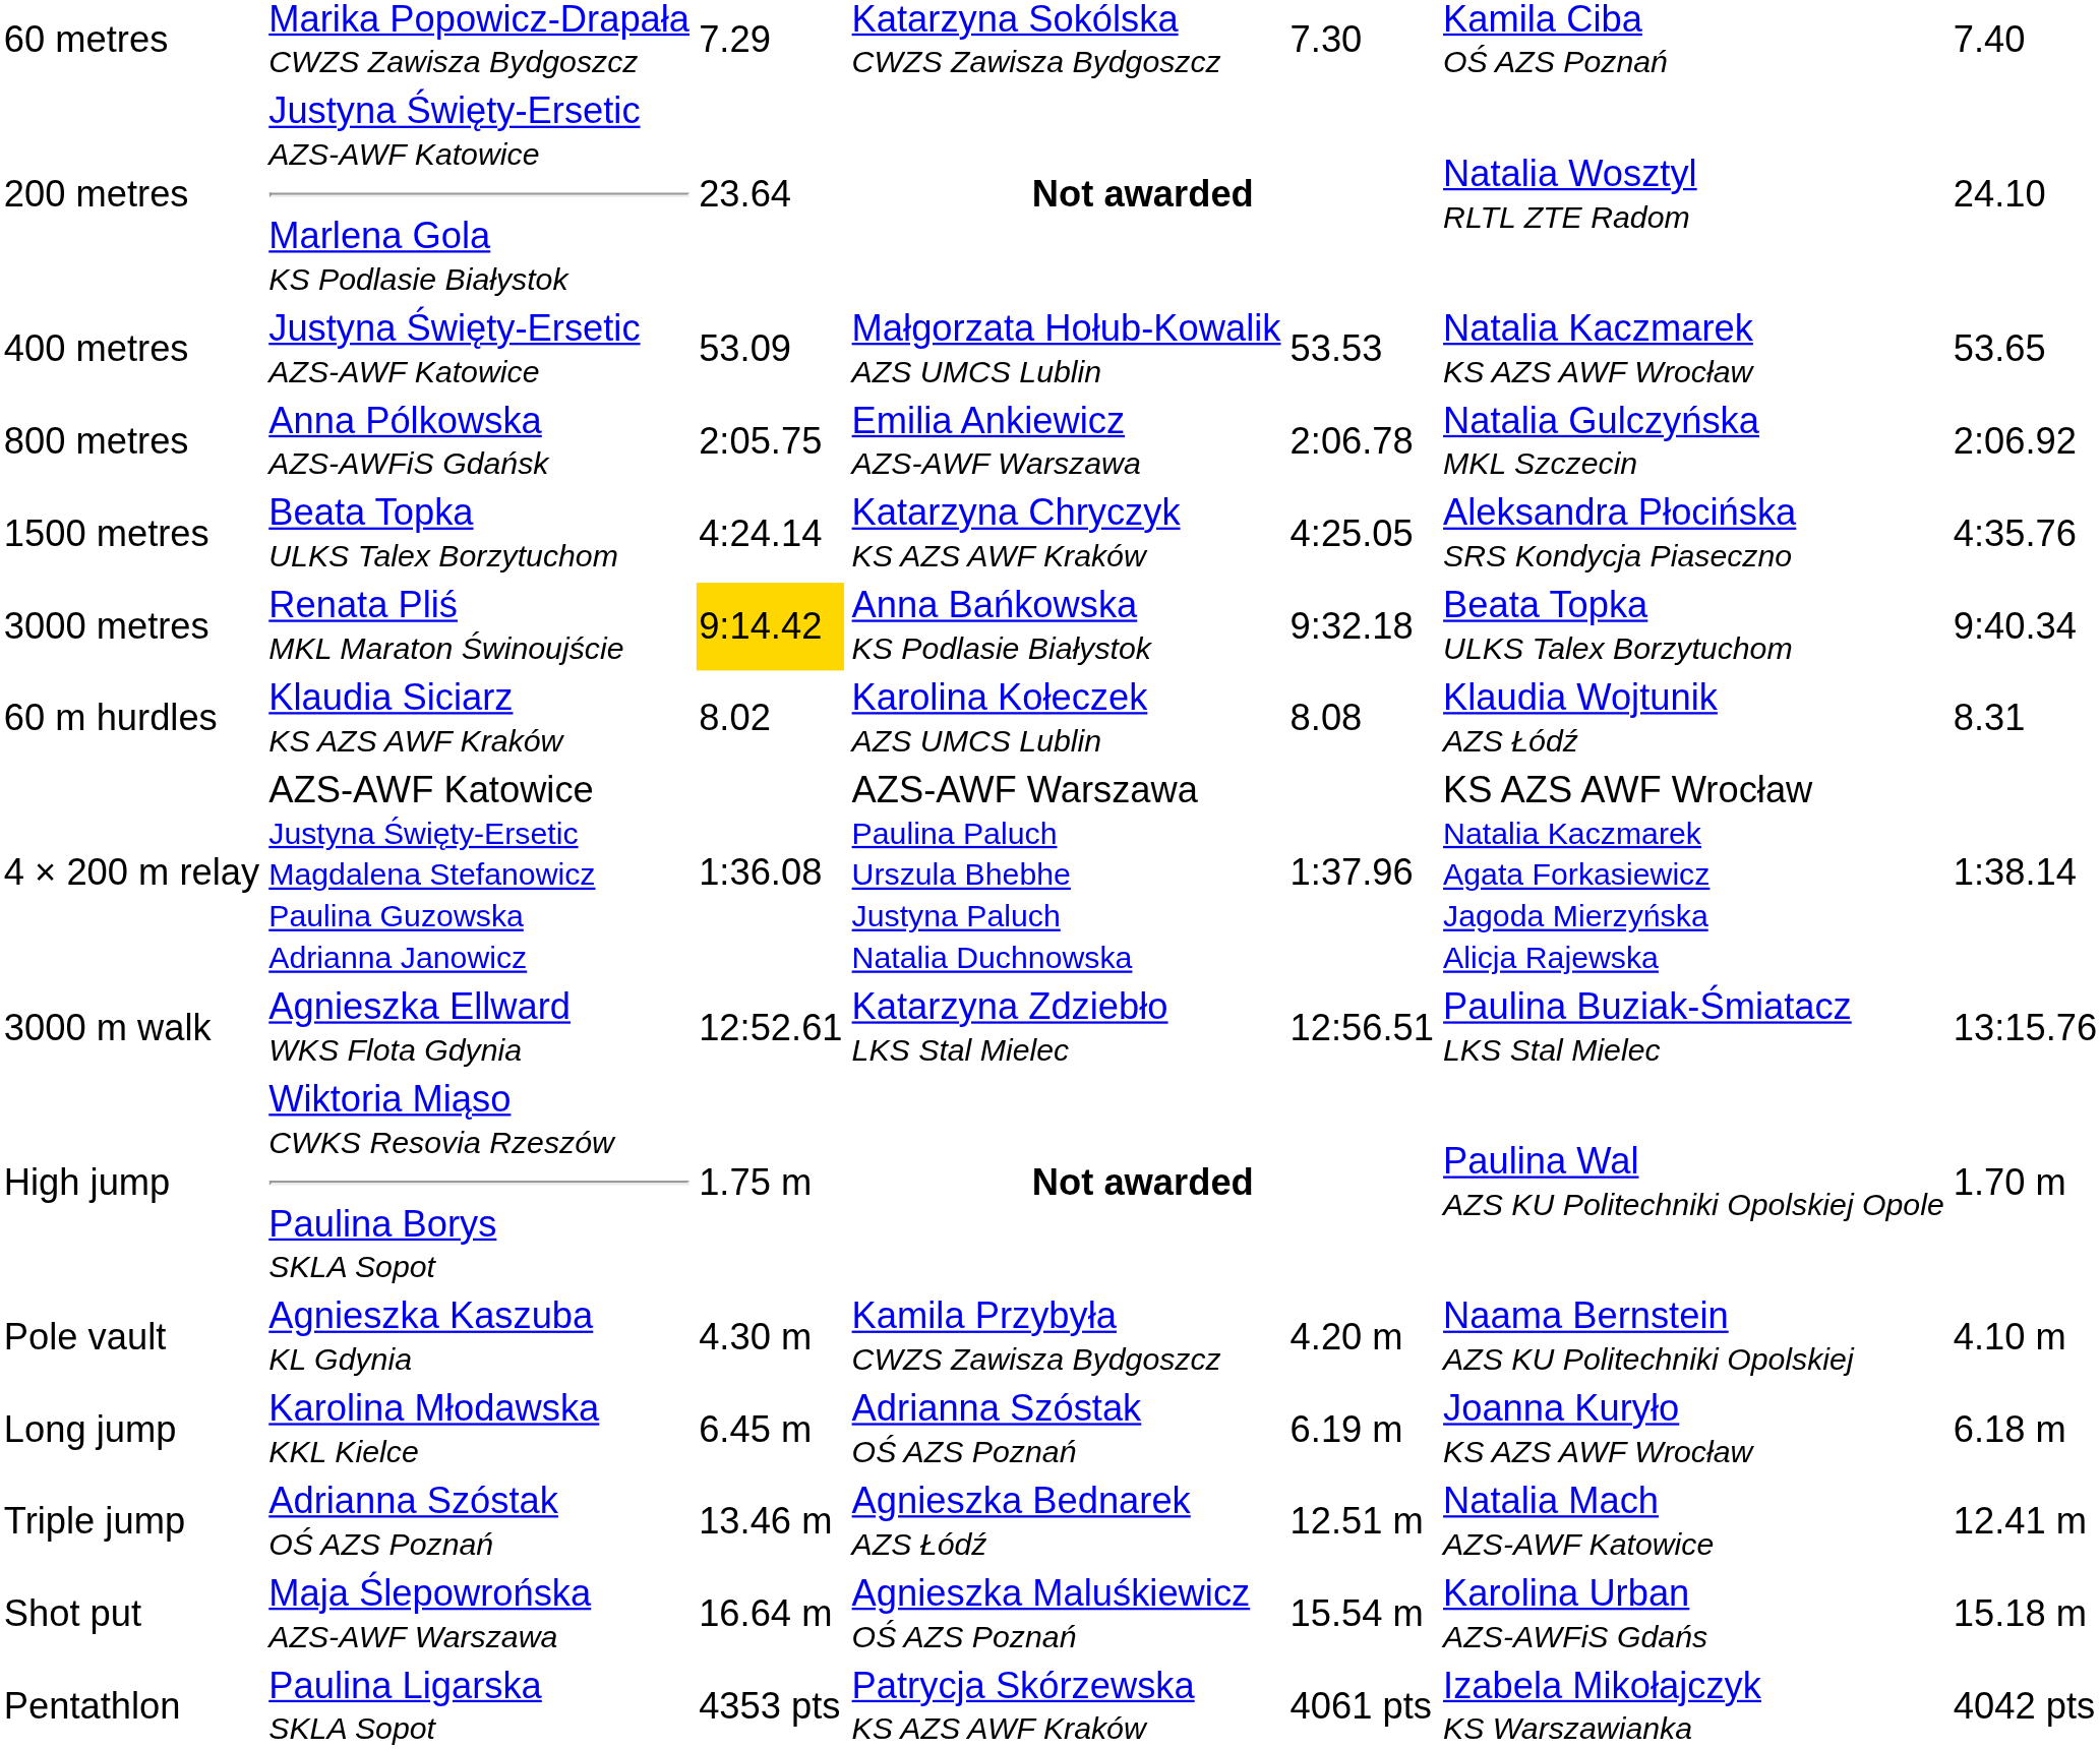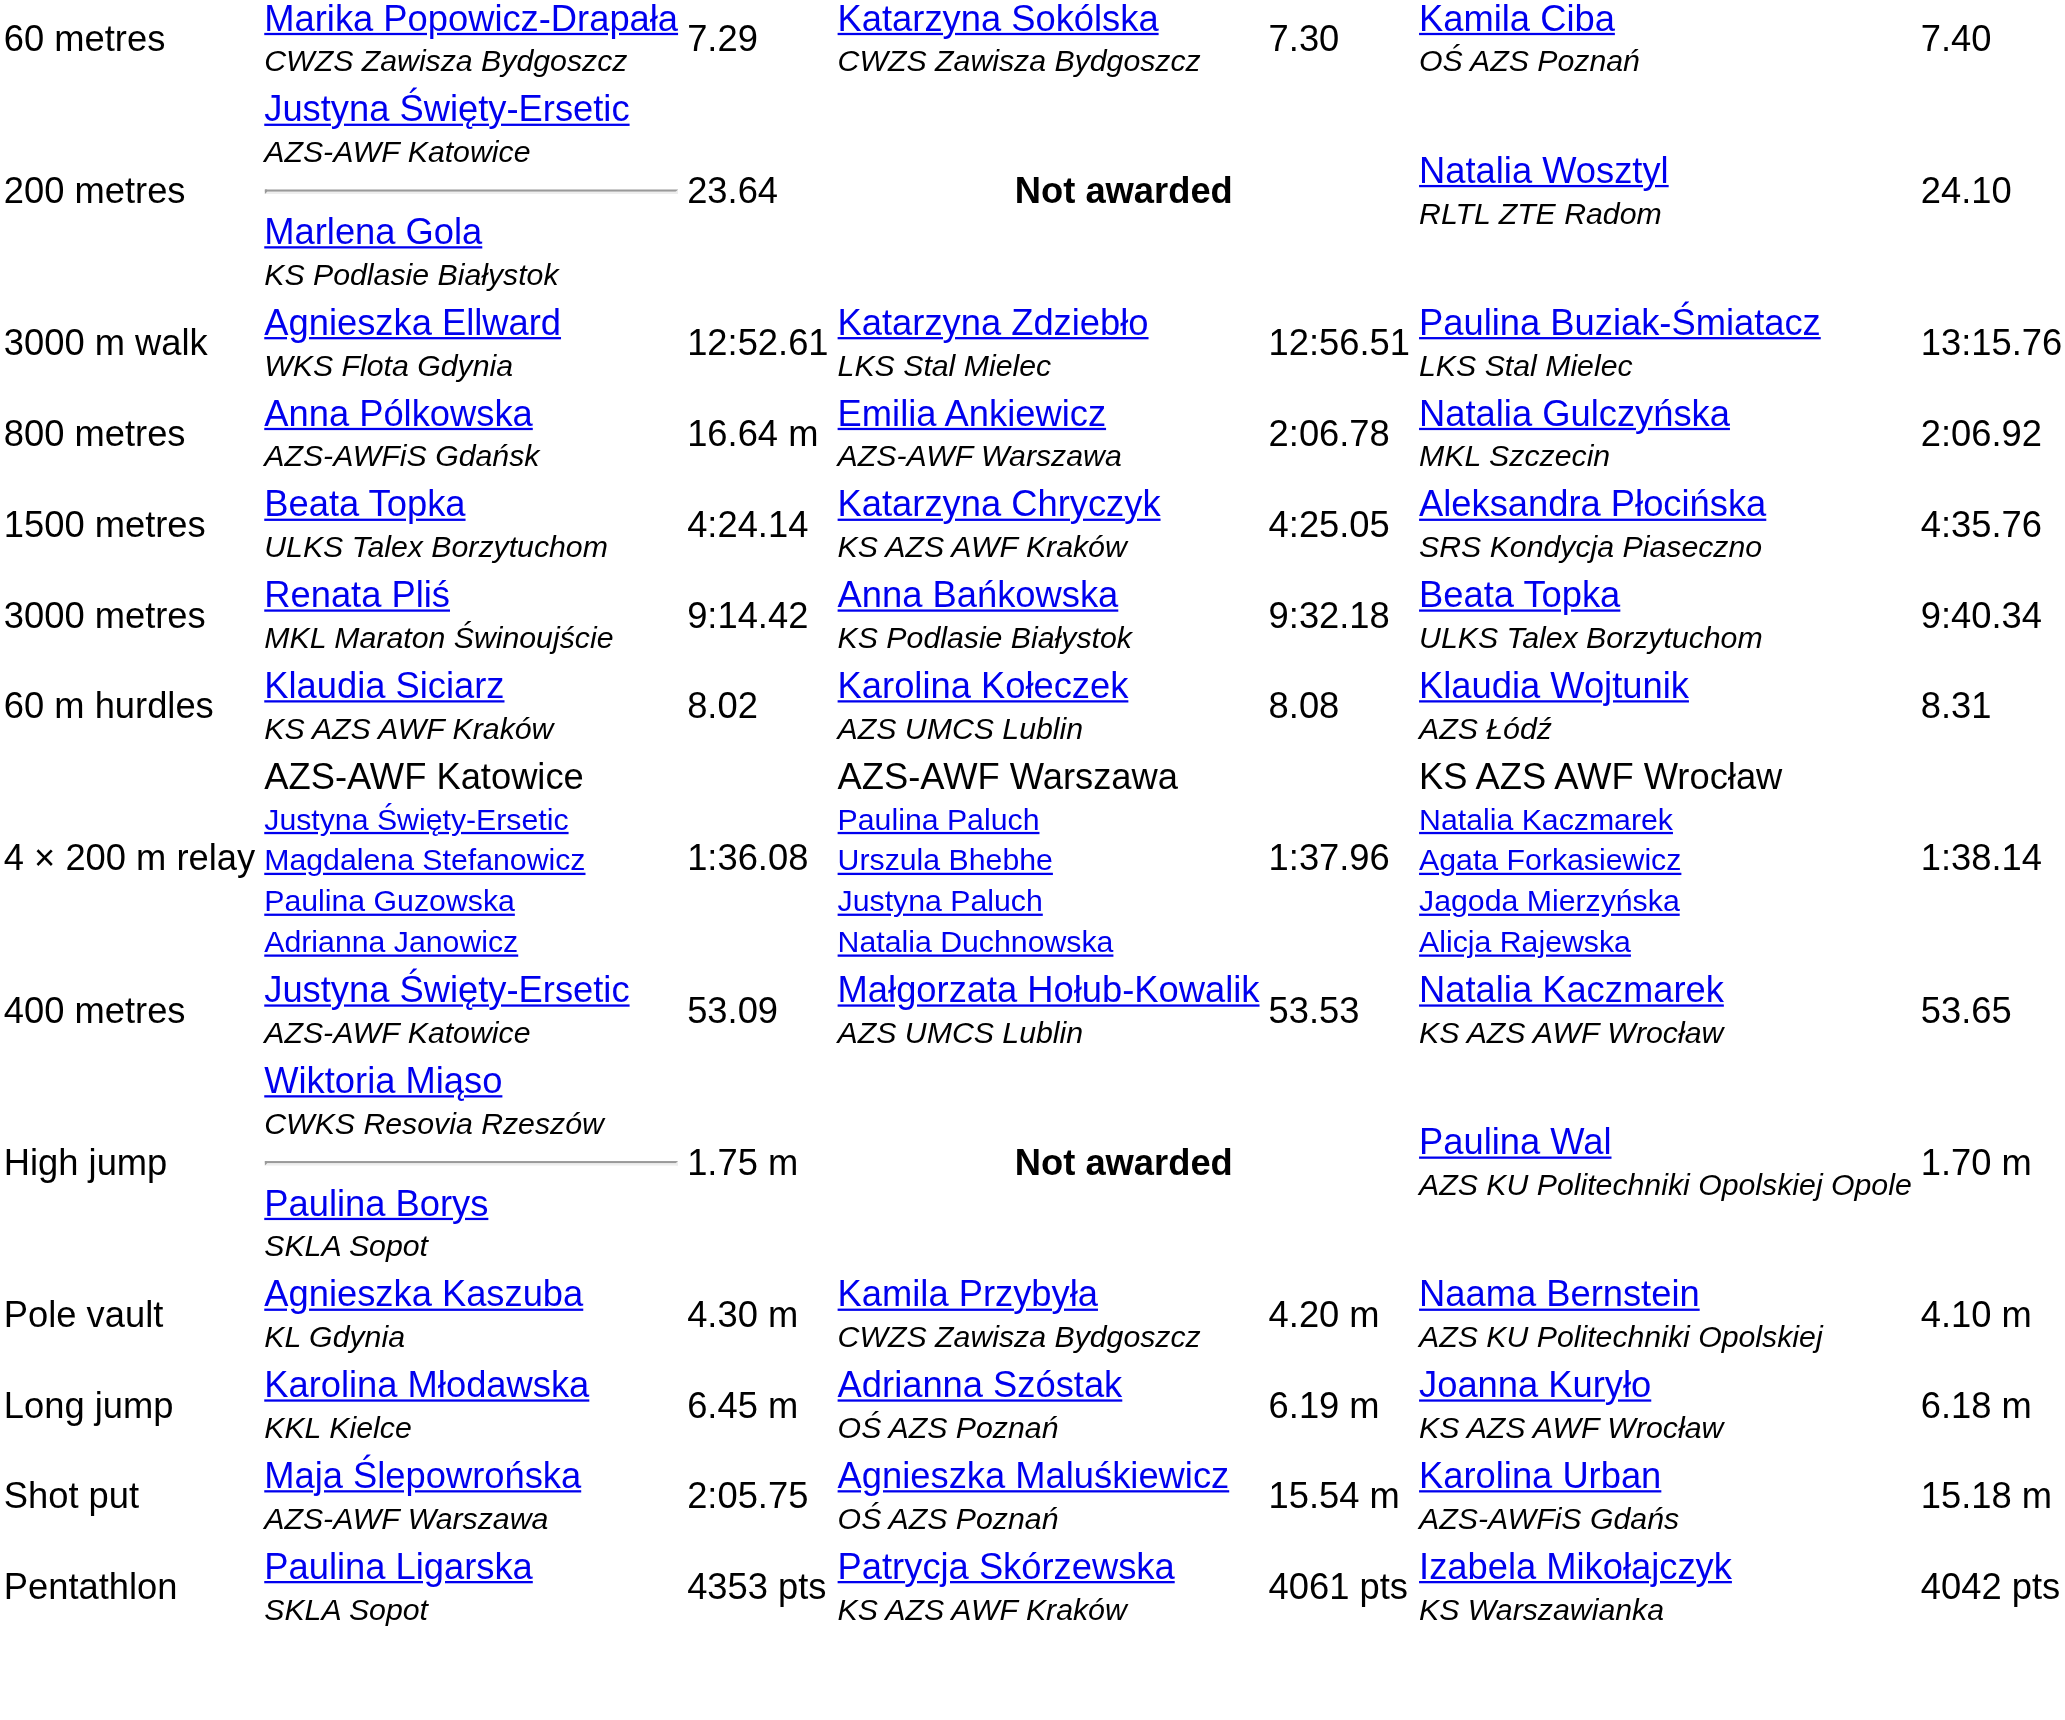rows swapped: 400 metres <-> 3000 m walk
800 metres | column 3: 2:05.75 -> 16.64 m
3000 metres | column 3: gold background -> no background
- row: Triple jump | Adrianna Szóstak OŚ AZS Poznań | 13.46 m | Agnieszka Bednarek AZS Łódź | 12.51 m | Natalia Mach AZS-AWF Katowice | 12.41 m
Shot put | column 3: 16.64 m -> 2:05.75
